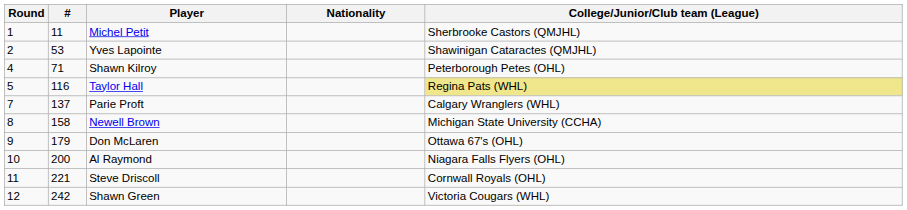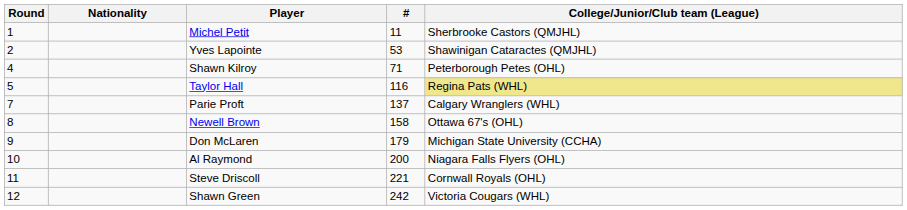columns swapped: # <-> Nationality
Newell Brown | College/Junior/Club team (League): Michigan State University (CCHA) -> Ottawa 67's (OHL)
Don McLaren | College/Junior/Club team (League): Ottawa 67's (OHL) -> Michigan State University (CCHA)
